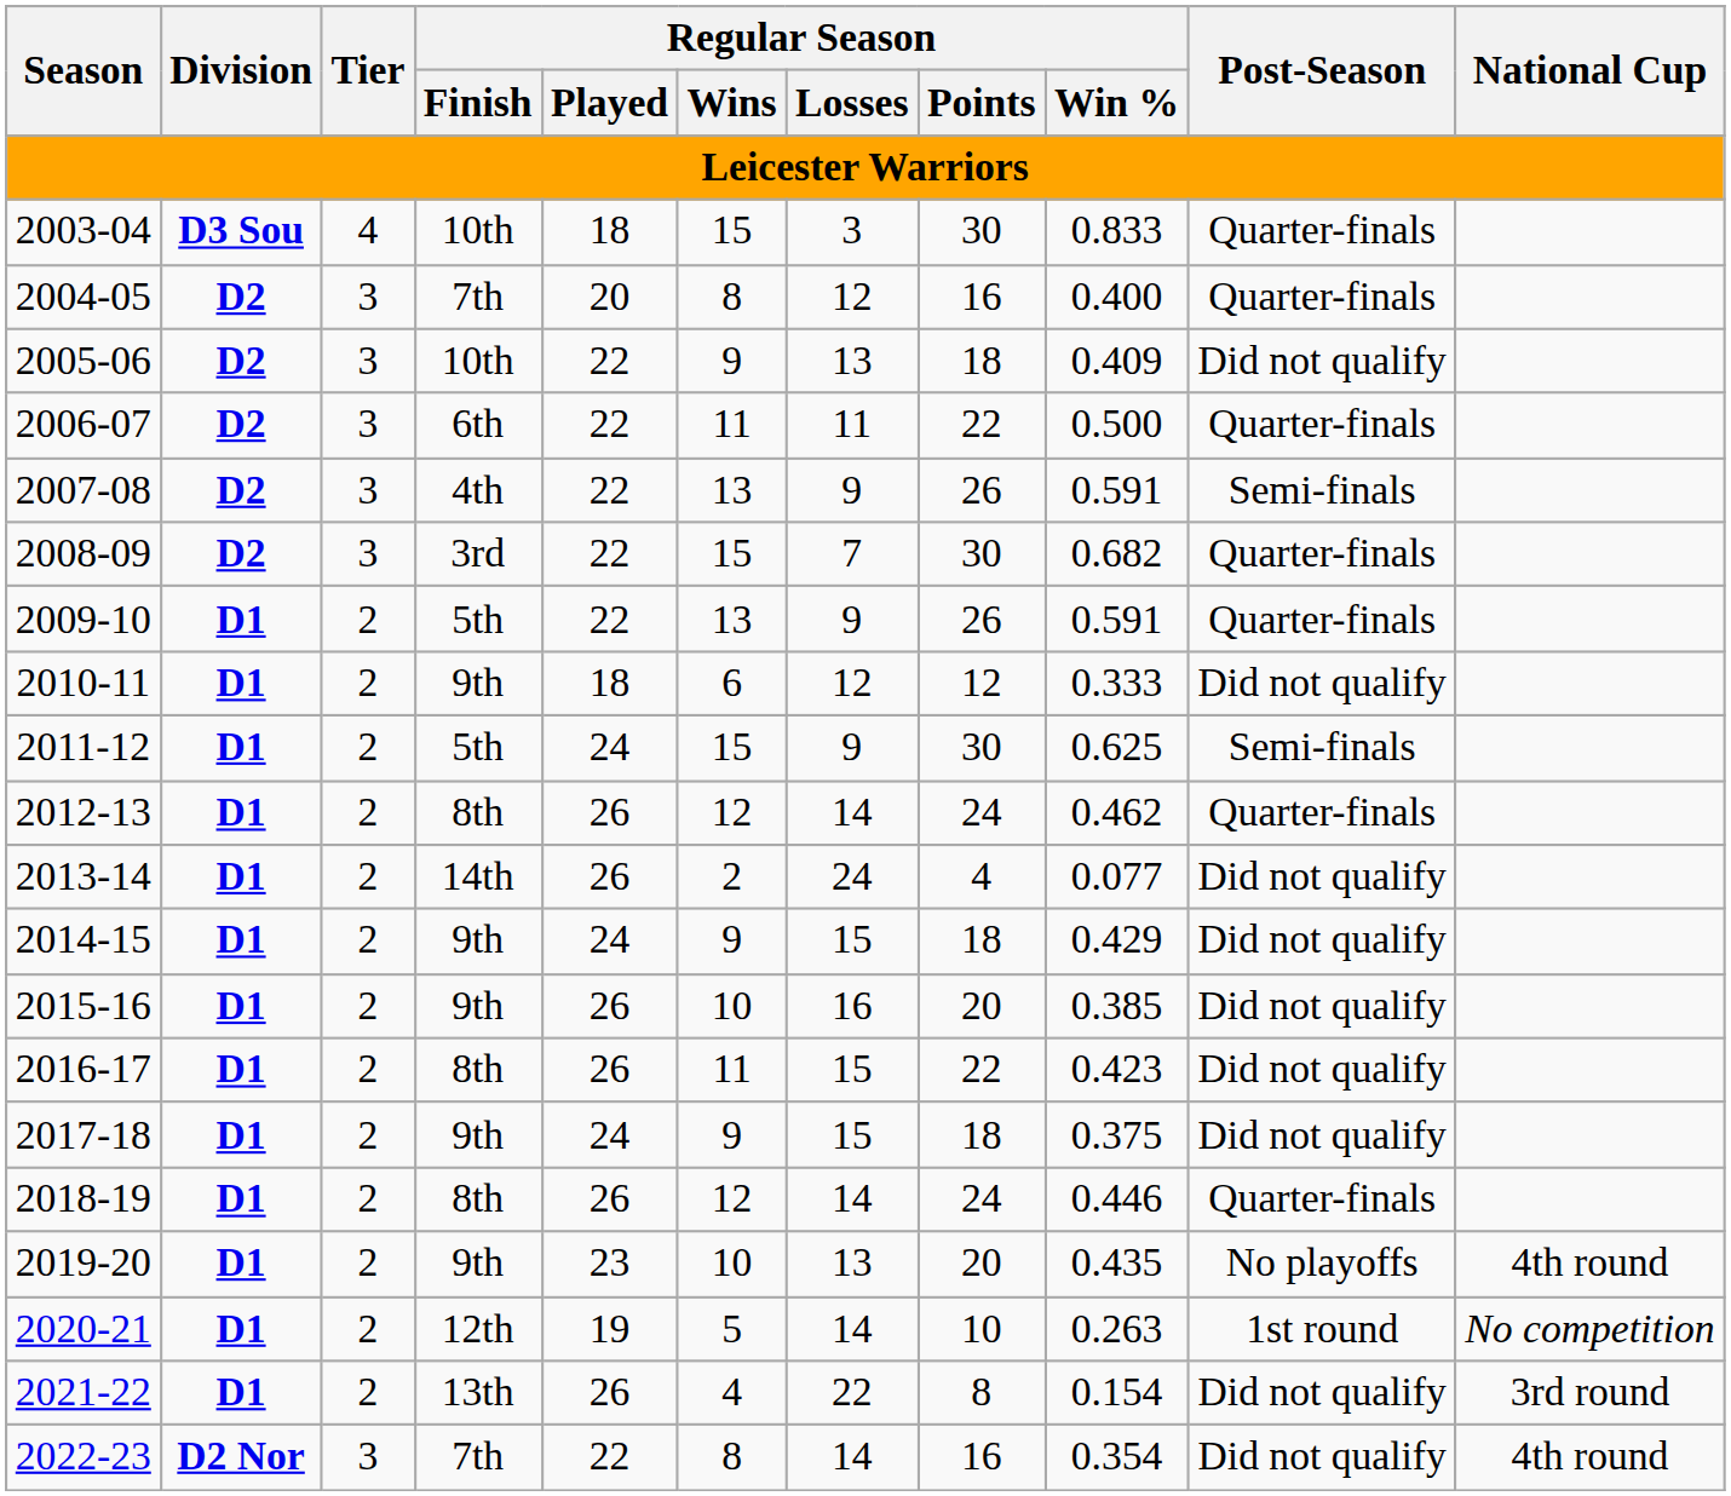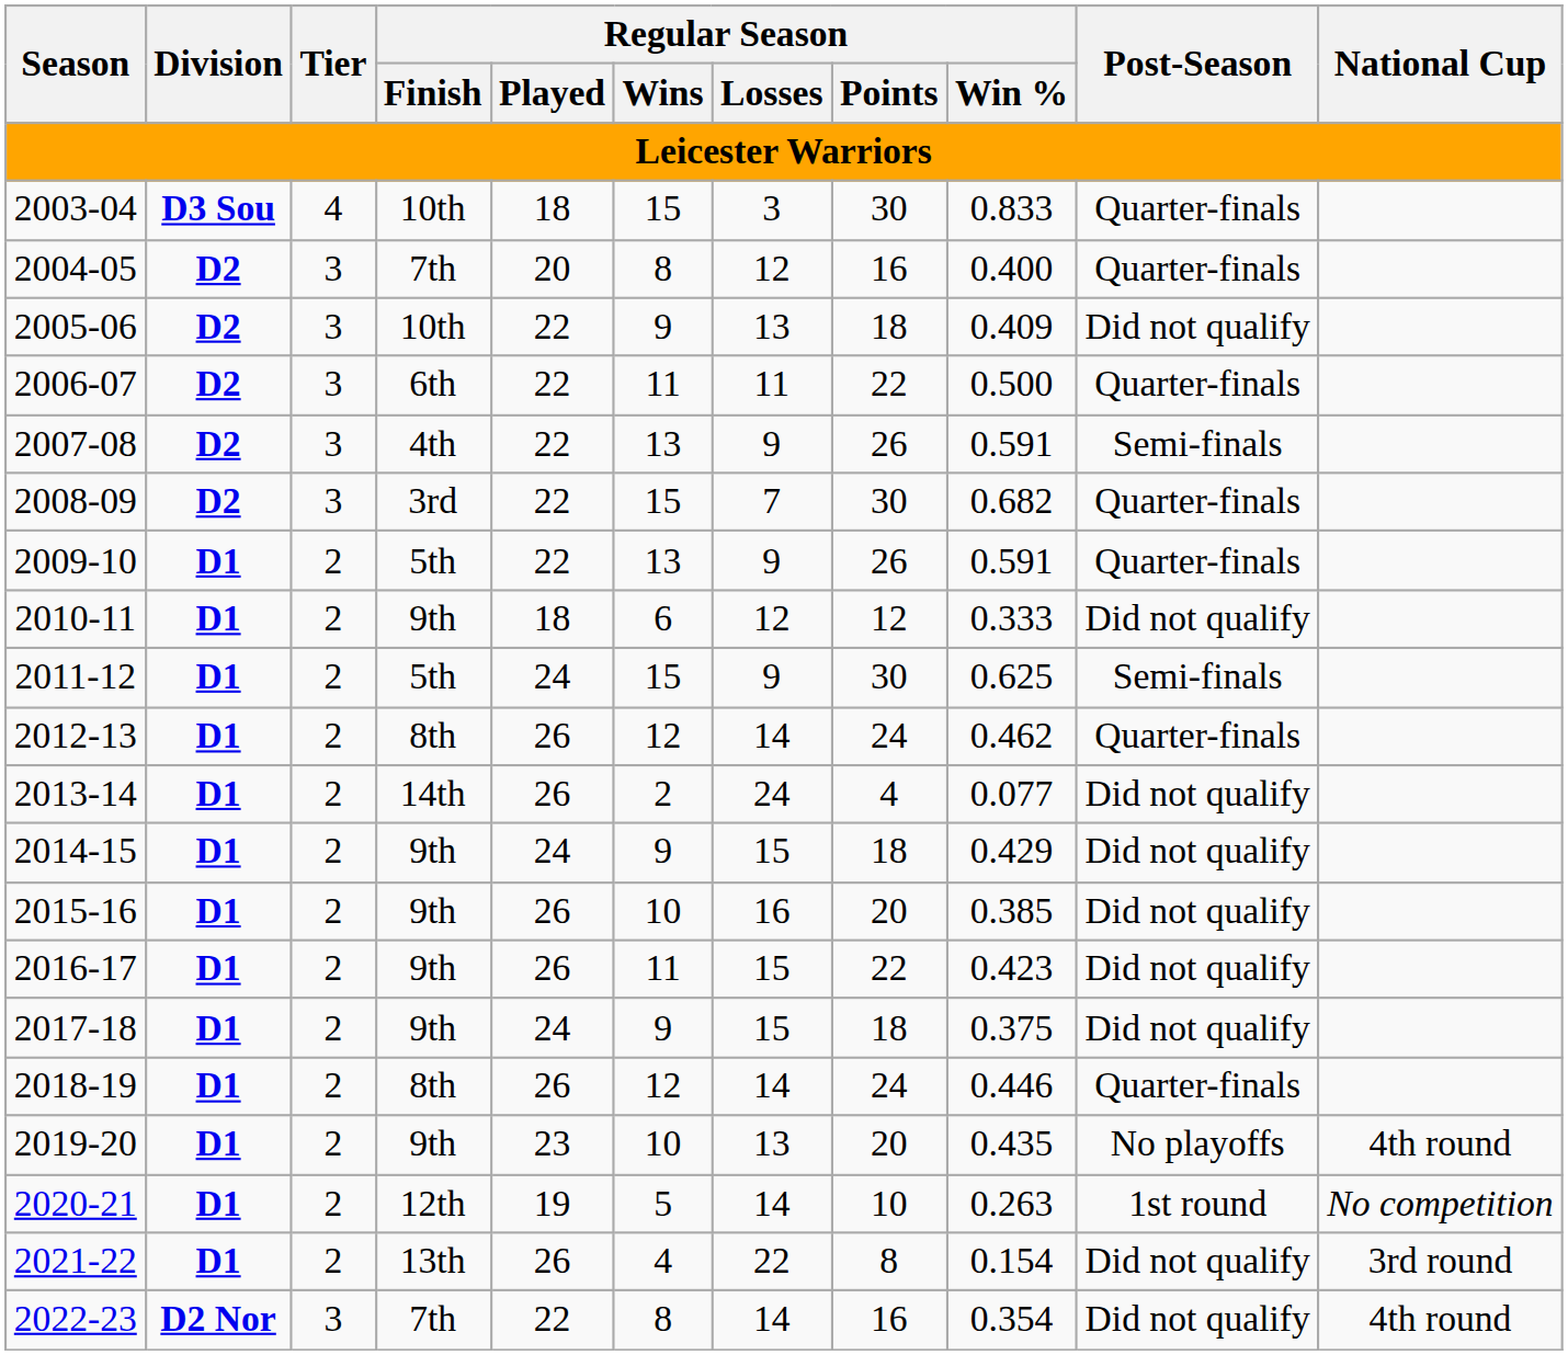2016-17 | Regular Season / Finish: 8th -> 9th
